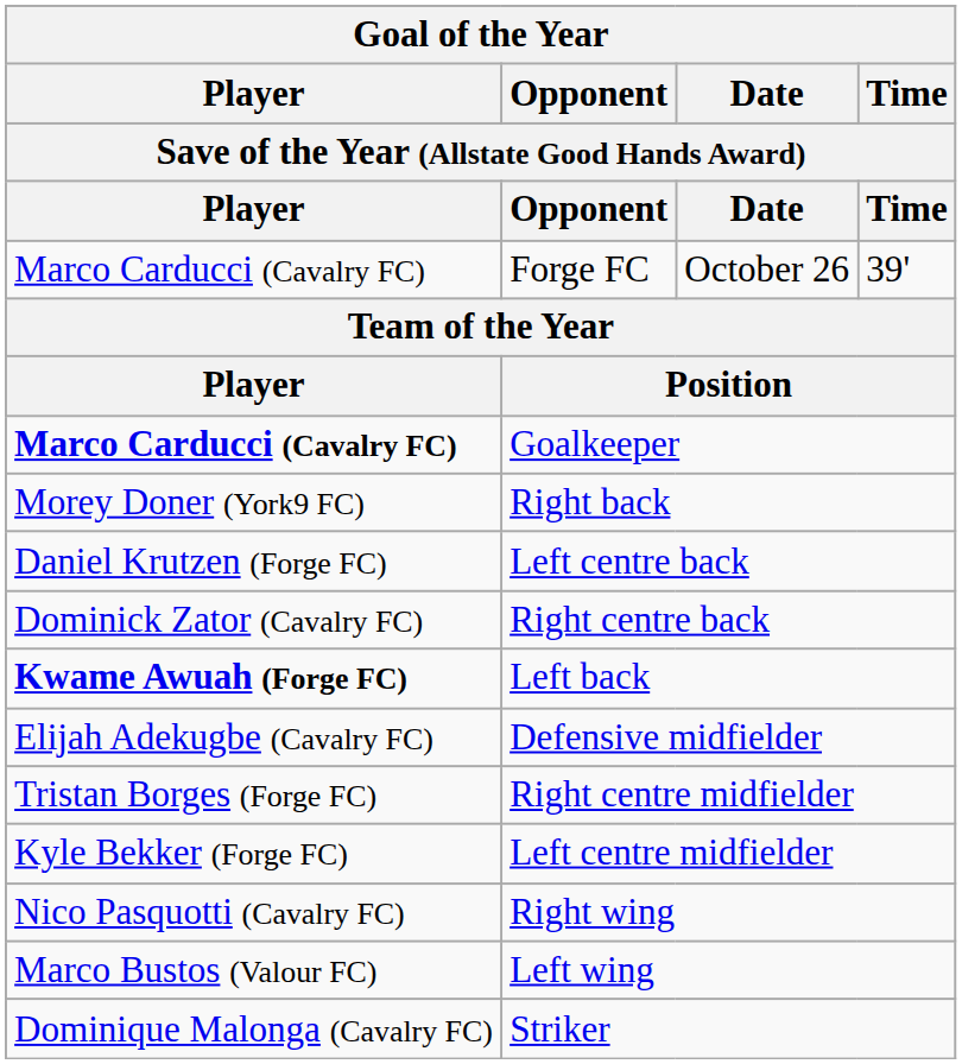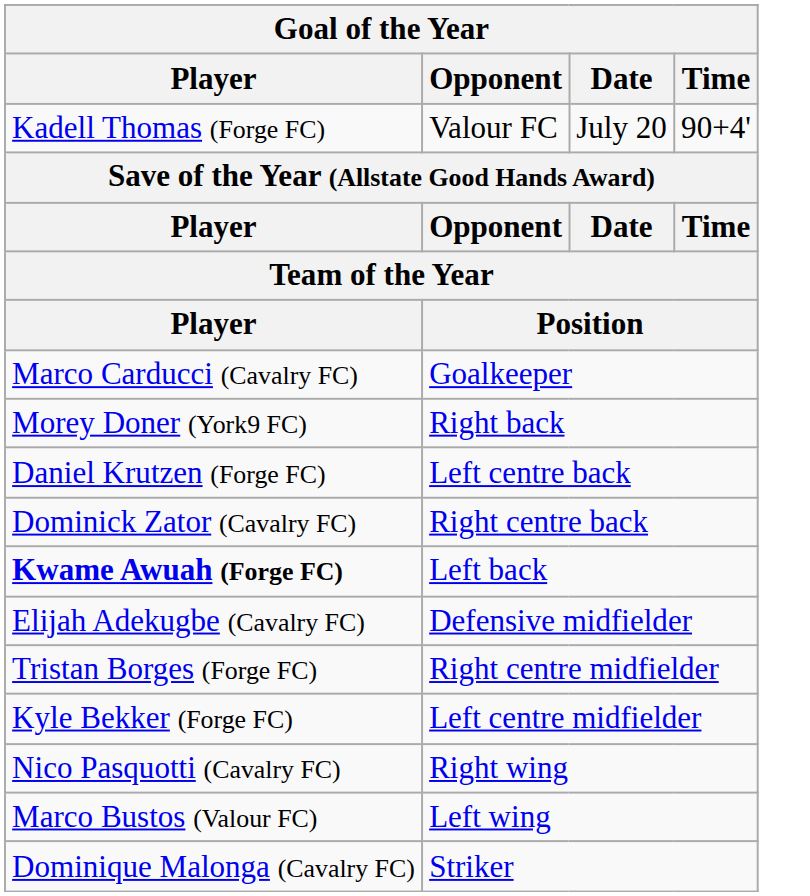+ row: Kadell Thomas (Forge FC) | Valour FC | July 20 | 90+4'
- row: Marco Carducci (Cavalry FC) | Forge FC | October 26 | 39'
Goalkeeper | Player: bold -> normal
